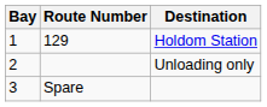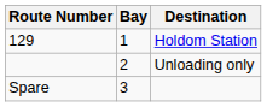columns swapped: Bay <-> Route Number
